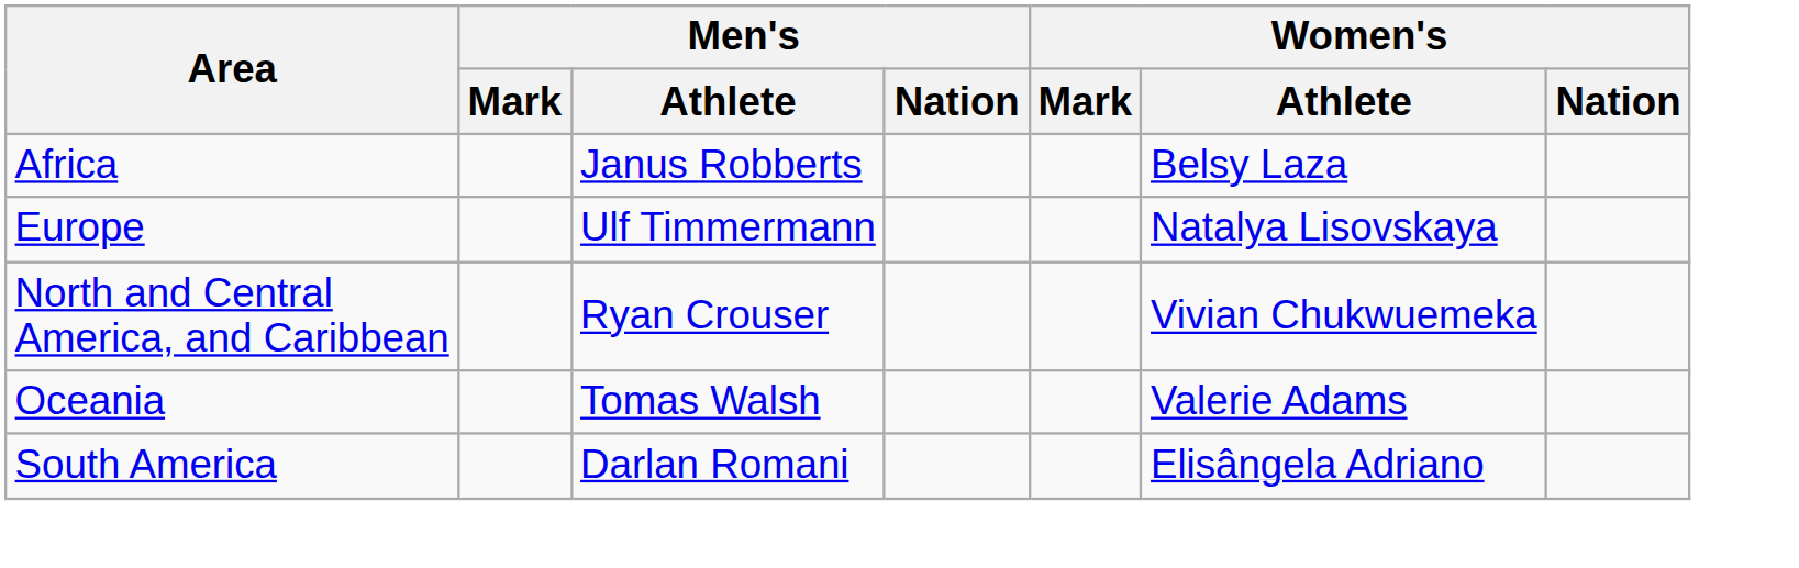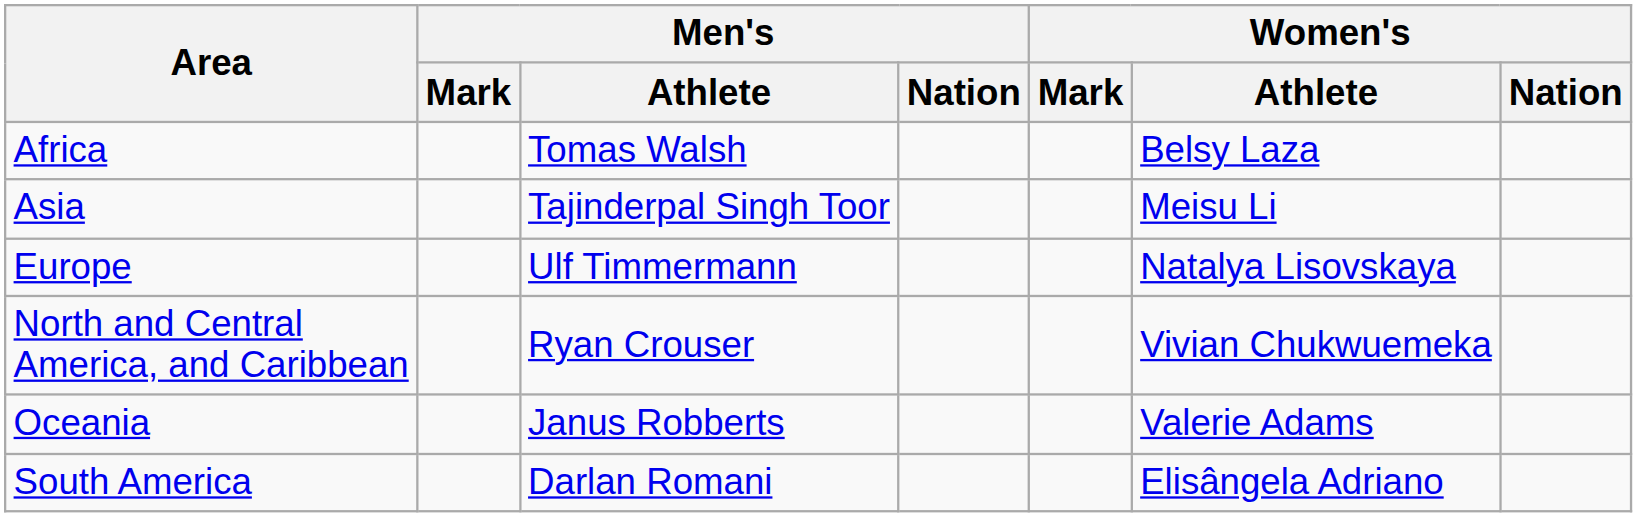Africa | Men's / Athlete: Janus Robberts -> Tomas Walsh
+ row: Asia | Tajinderpal Singh Toor | Meisu Li
Oceania | Men's / Athlete: Tomas Walsh -> Janus Robberts
